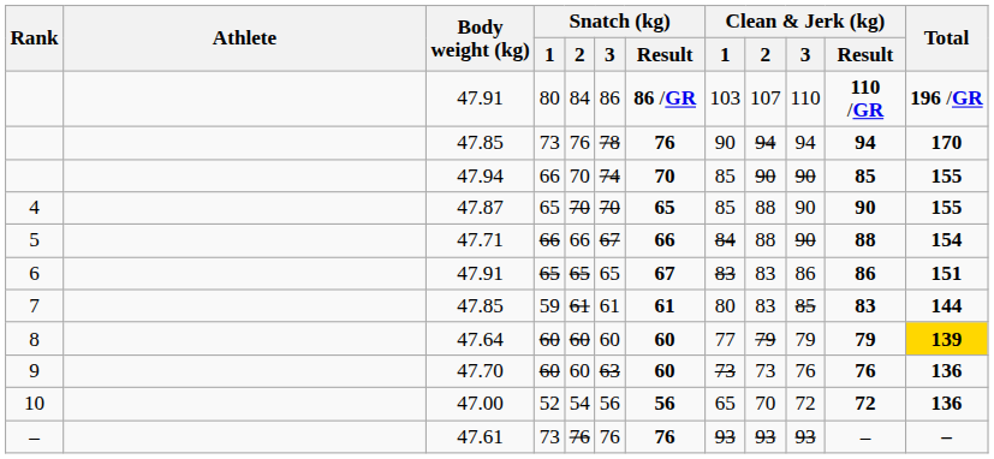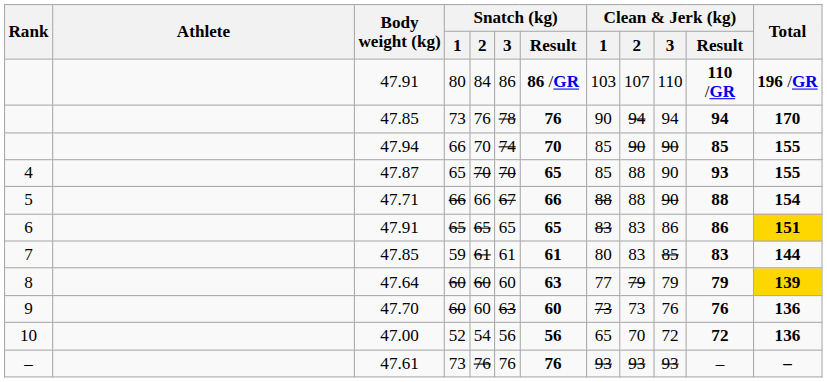4 | Clean & Jerk (kg) / Result: 90 -> 93
5 | Clean & Jerk (kg) / 1: 84 -> 88
6 | Snatch (kg) / Result: 67 -> 65
6 | Total: no background -> gold background
8 | Snatch (kg) / Result: 60 -> 63
